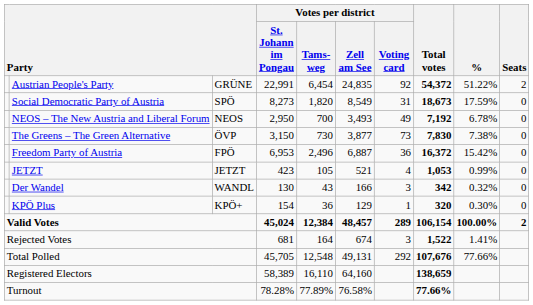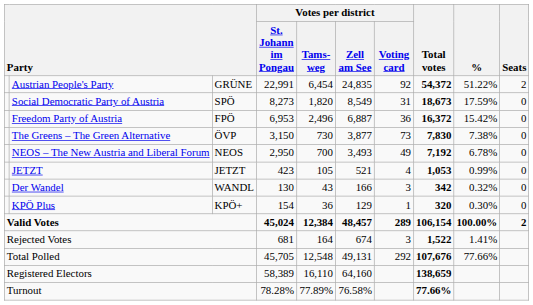rows swapped: Freedom Party of Austria <-> NEOS – The New Austria and Liberal Forum
